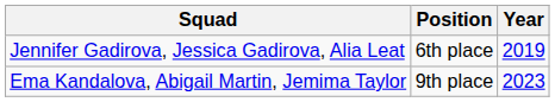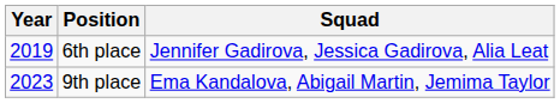columns swapped: Year <-> Squad
